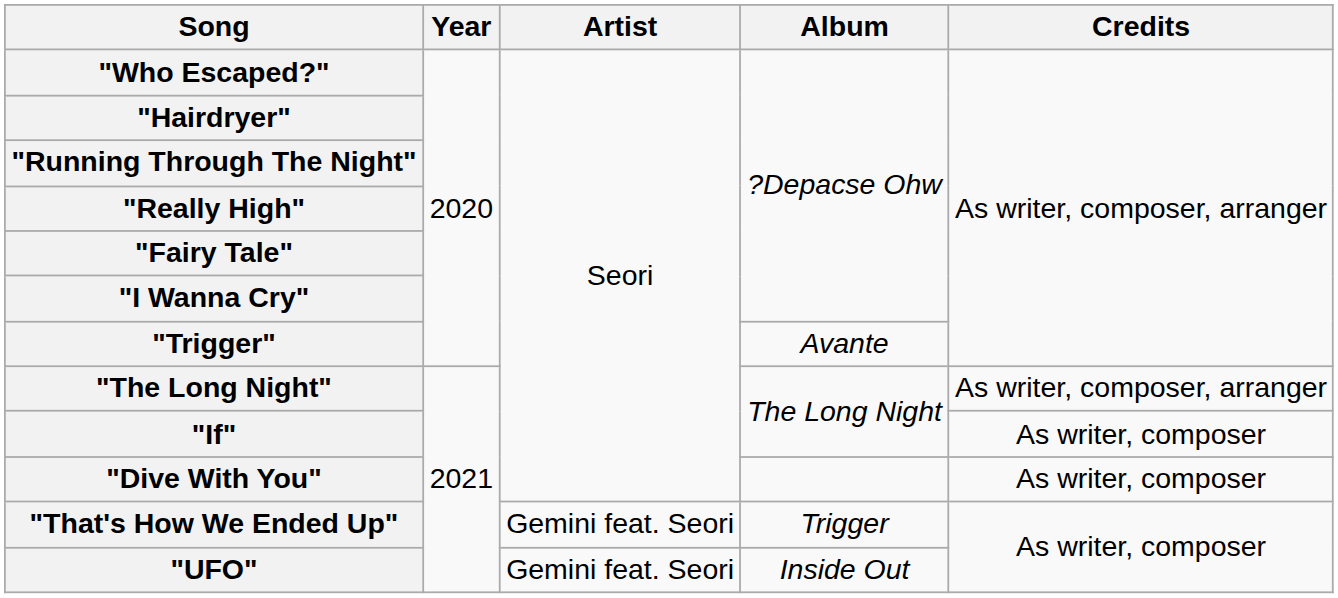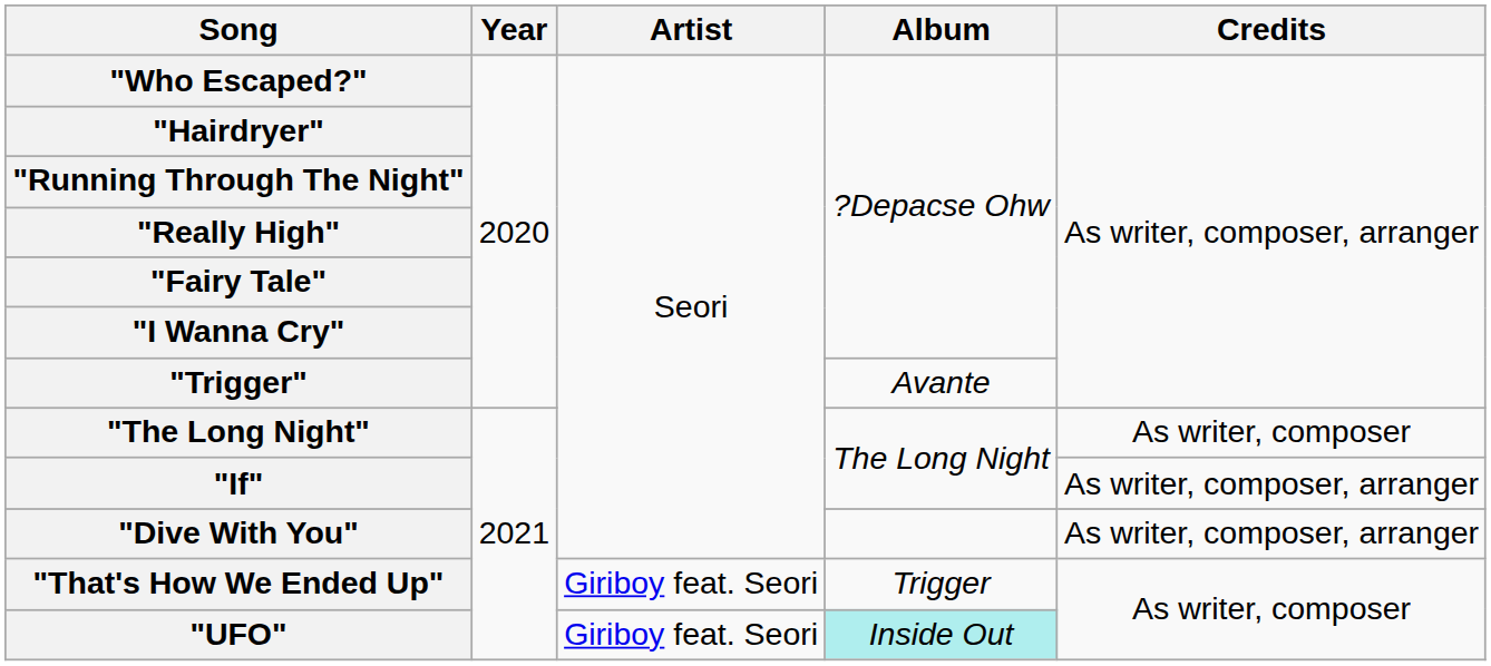"The Long Night" | Credits: As writer, composer, arranger -> As writer, composer
"If" | Credits: As writer, composer -> As writer, composer, arranger
"Dive With You" | Credits: As writer, composer -> As writer, composer, arranger
"That's How We Ended Up" | Artist: Gemini feat. Seori -> Giriboy feat. Seori
"UFO" | Artist: Gemini feat. Seori -> Giriboy feat. Seori
"UFO" | Album: no background -> paleturquoise background
